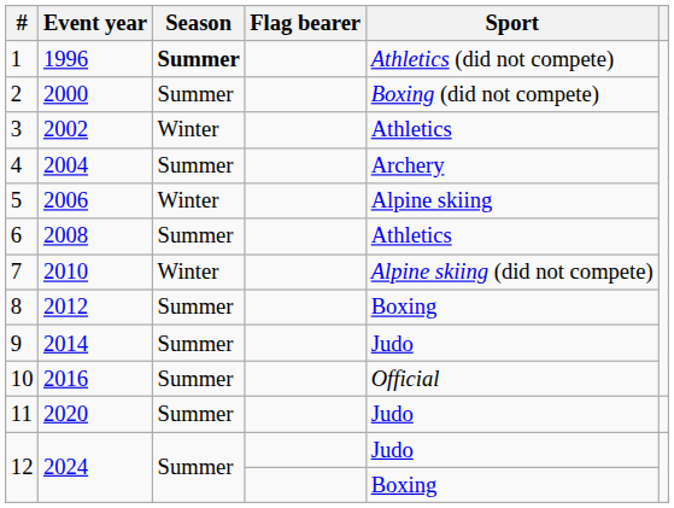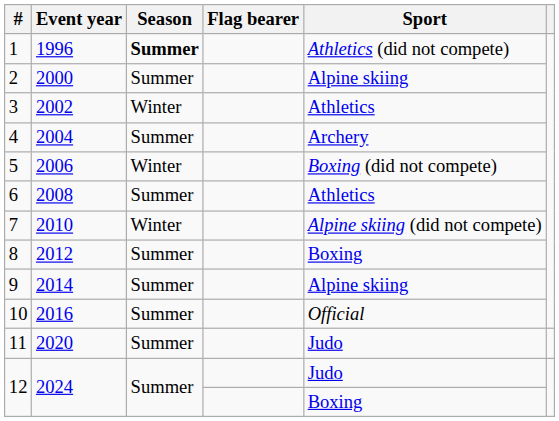2 | Sport: Boxing (did not compete) -> Alpine skiing
5 | Sport: Alpine skiing -> Boxing (did not compete)
9 | Sport: Judo -> Alpine skiing
